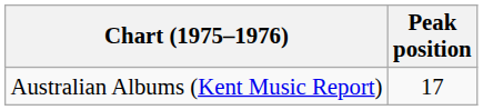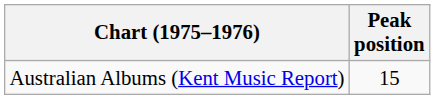Australian Albums (Kent Music Report) | Peak position: 17 -> 15
